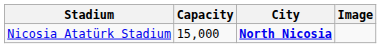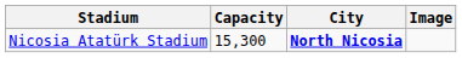Nicosia Atatürk Stadium | Capacity: 15,000 -> 15,300
